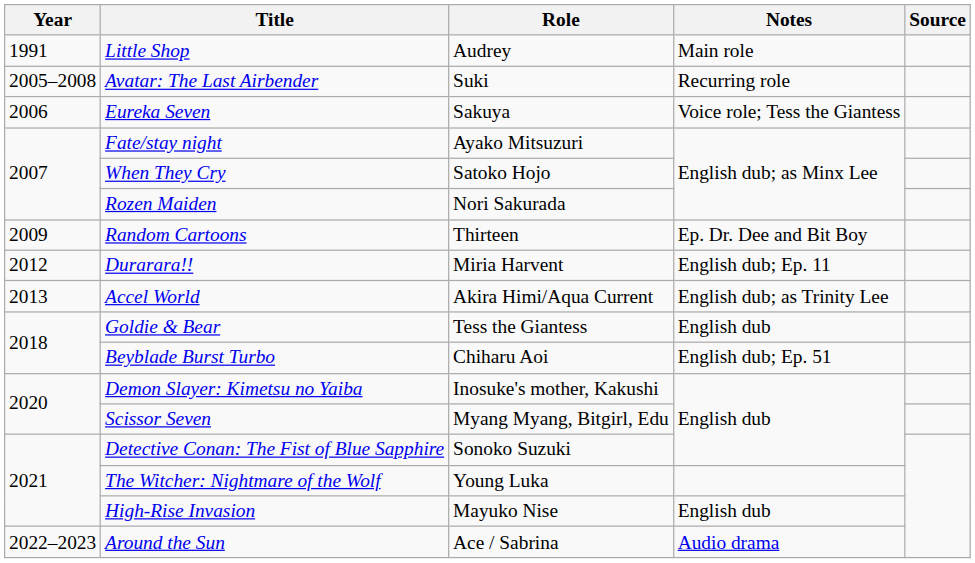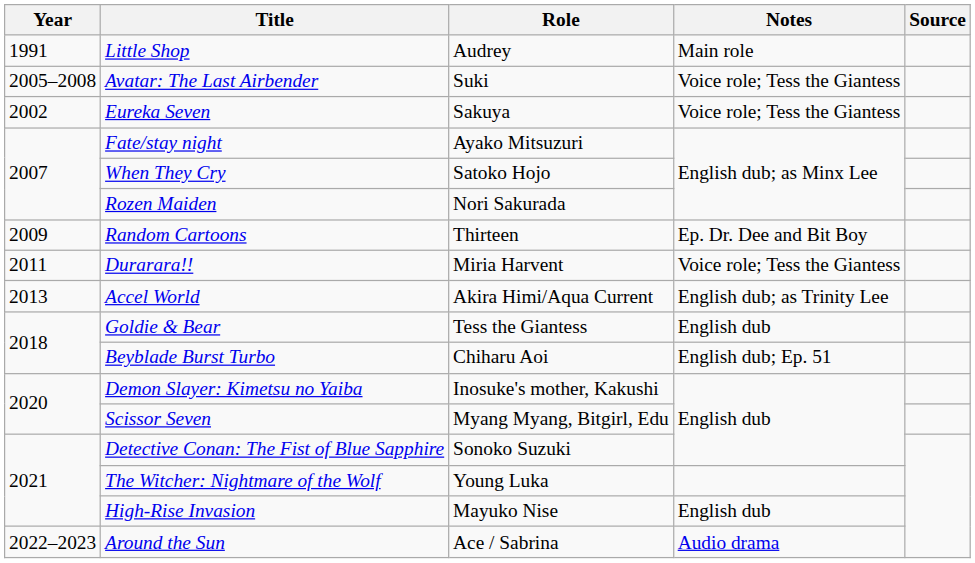Avatar: The Last Airbender | Notes: Recurring role -> Voice role; Tess the Giantess
Eureka Seven | Year: 2006 -> 2002
Durarara!! | Year: 2012 -> 2011
Durarara!! | Notes: English dub; Ep. 11 -> Voice role; Tess the Giantess
